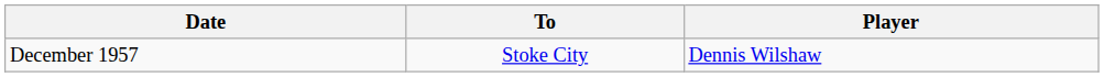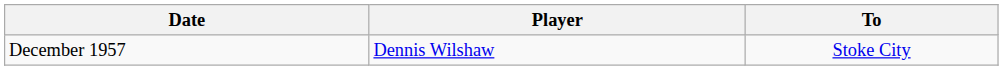columns swapped: Player <-> To
